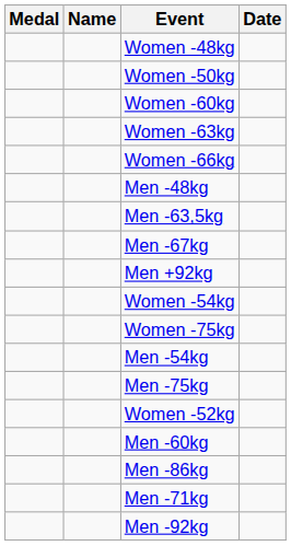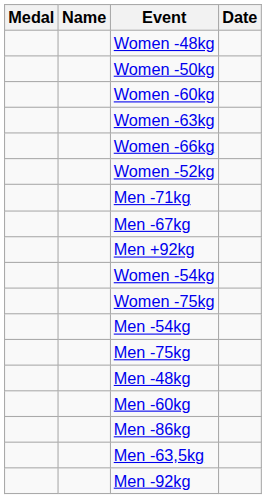rows swapped: Men -48kg <-> Women -52kg
rows swapped: Men -63,5kg <-> Men -71kg
